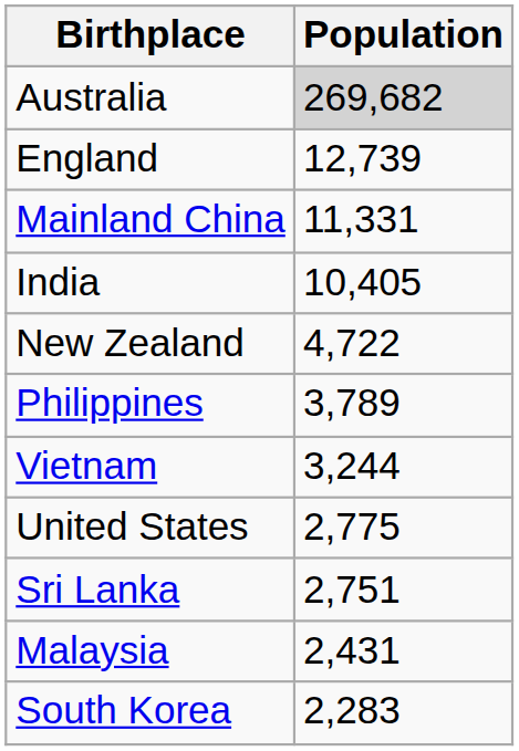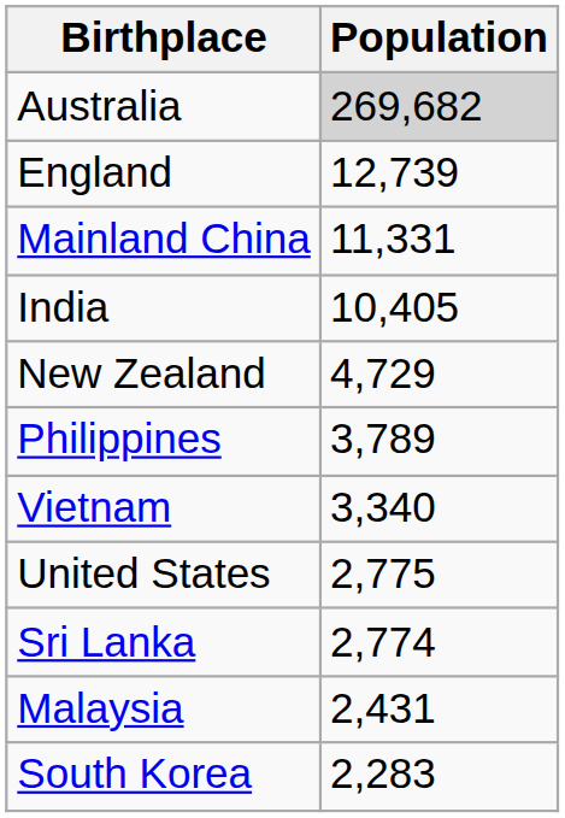New Zealand | Population: 4,722 -> 4,729
Vietnam | Population: 3,244 -> 3,340
Sri Lanka | Population: 2,751 -> 2,774
